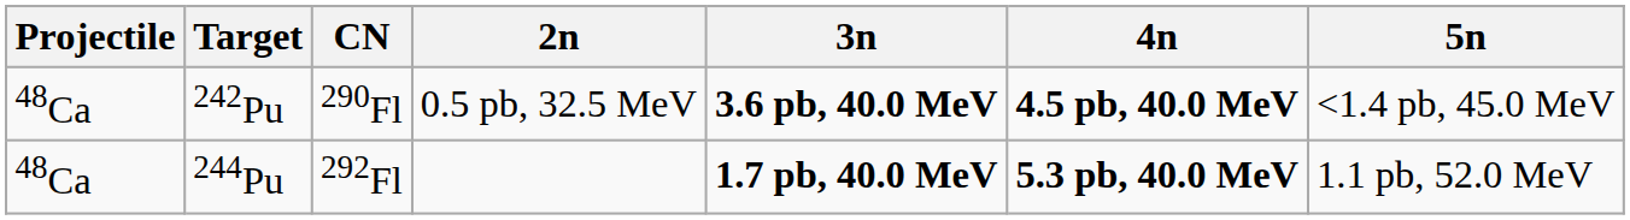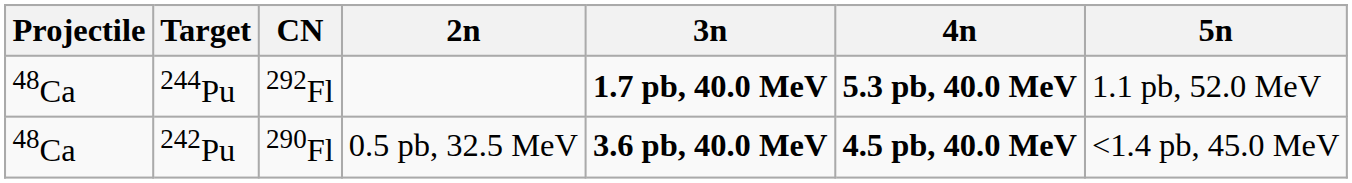rows swapped: 242Pu <-> 244Pu
